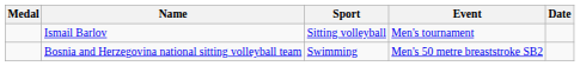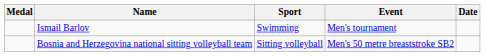Ismail Barlov | Sport: Sitting volleyball -> Swimming
Bosnia and Herzegovina national sitting volleyball team | Sport: Swimming -> Sitting volleyball
